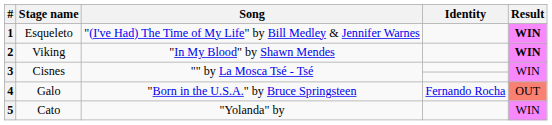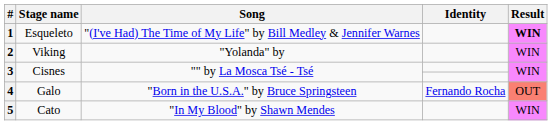2 | Song: "In My Blood" by Shawn Mendes -> "Yolanda" by
2 | Result: bold -> normal
5 | Song: "Yolanda" by -> "In My Blood" by Shawn Mendes
